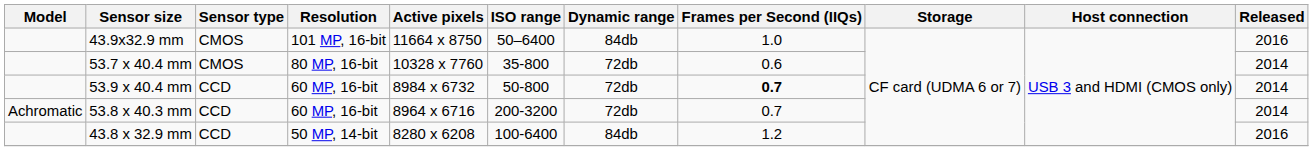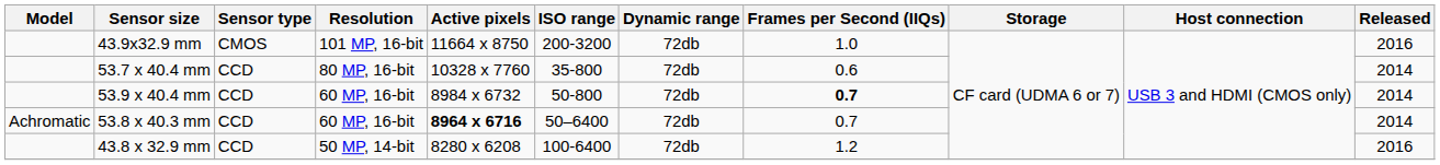43.9x32.9 mm | ISO range: 50–6400 -> 200-3200
43.9x32.9 mm | Dynamic range: 84db -> 72db
53.7 x 40.4 mm | Sensor type: CMOS -> CCD
53.8 x 40.3 mm | Active pixels: normal -> bold
53.8 x 40.3 mm | ISO range: 200-3200 -> 50–6400
43.8 x 32.9 mm | Dynamic range: 84db -> 72db
